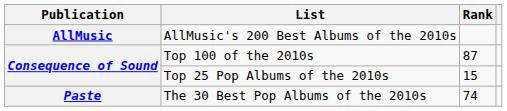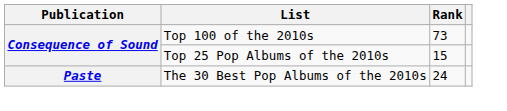- row: AllMusic | AllMusic's 200 Best Albums of the 2010s
Top 100 of the 2010s | Rank: 87 -> 73
The 30 Best Pop Albums of the 2010s | Rank: 74 -> 24
